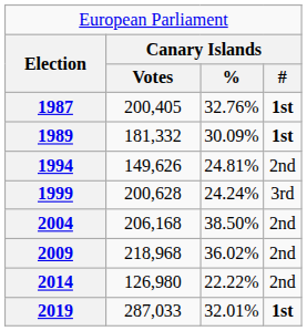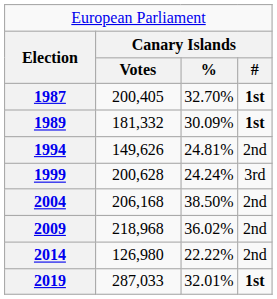1987 | column 3: 32.76% -> 32.70%
